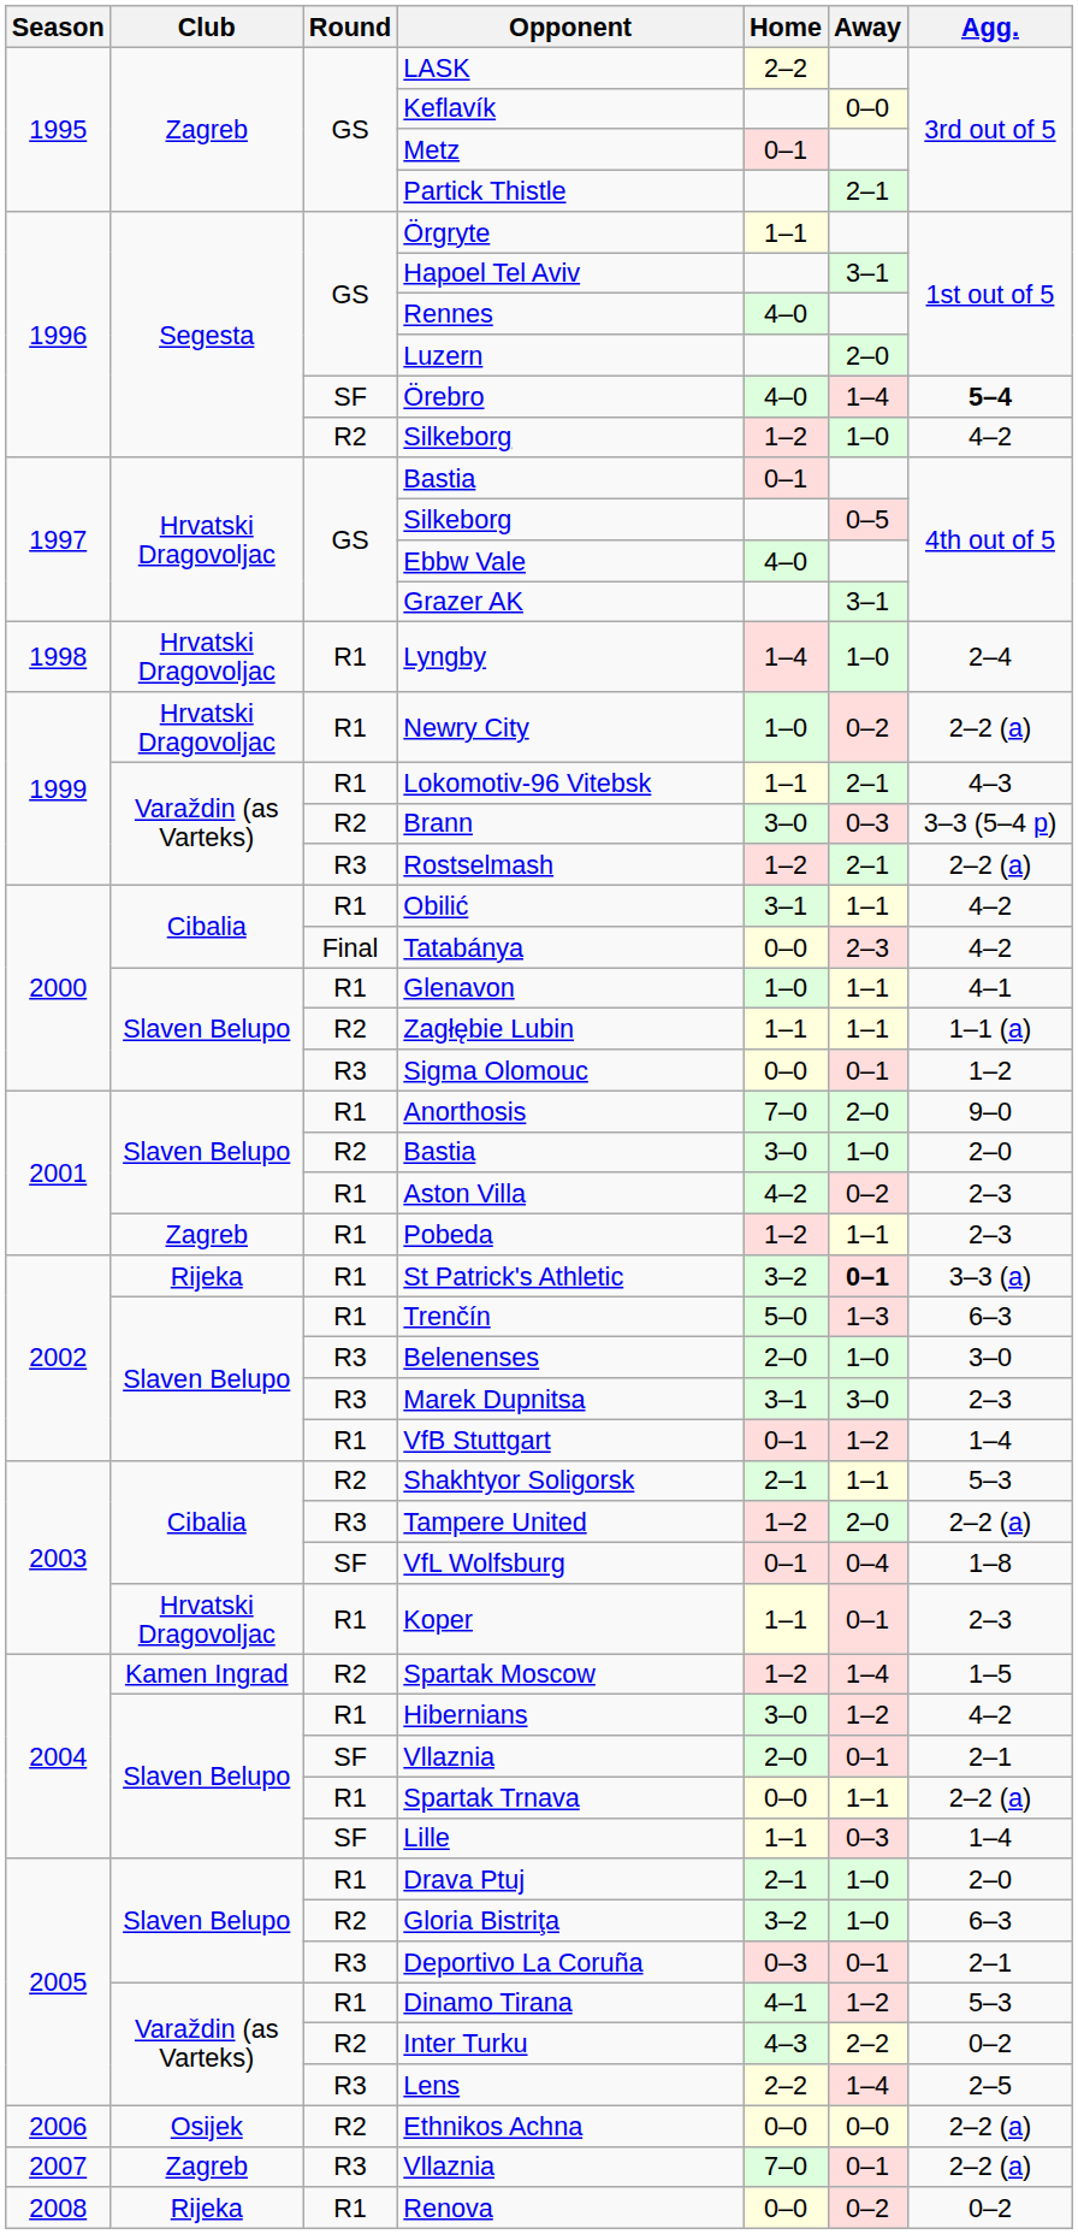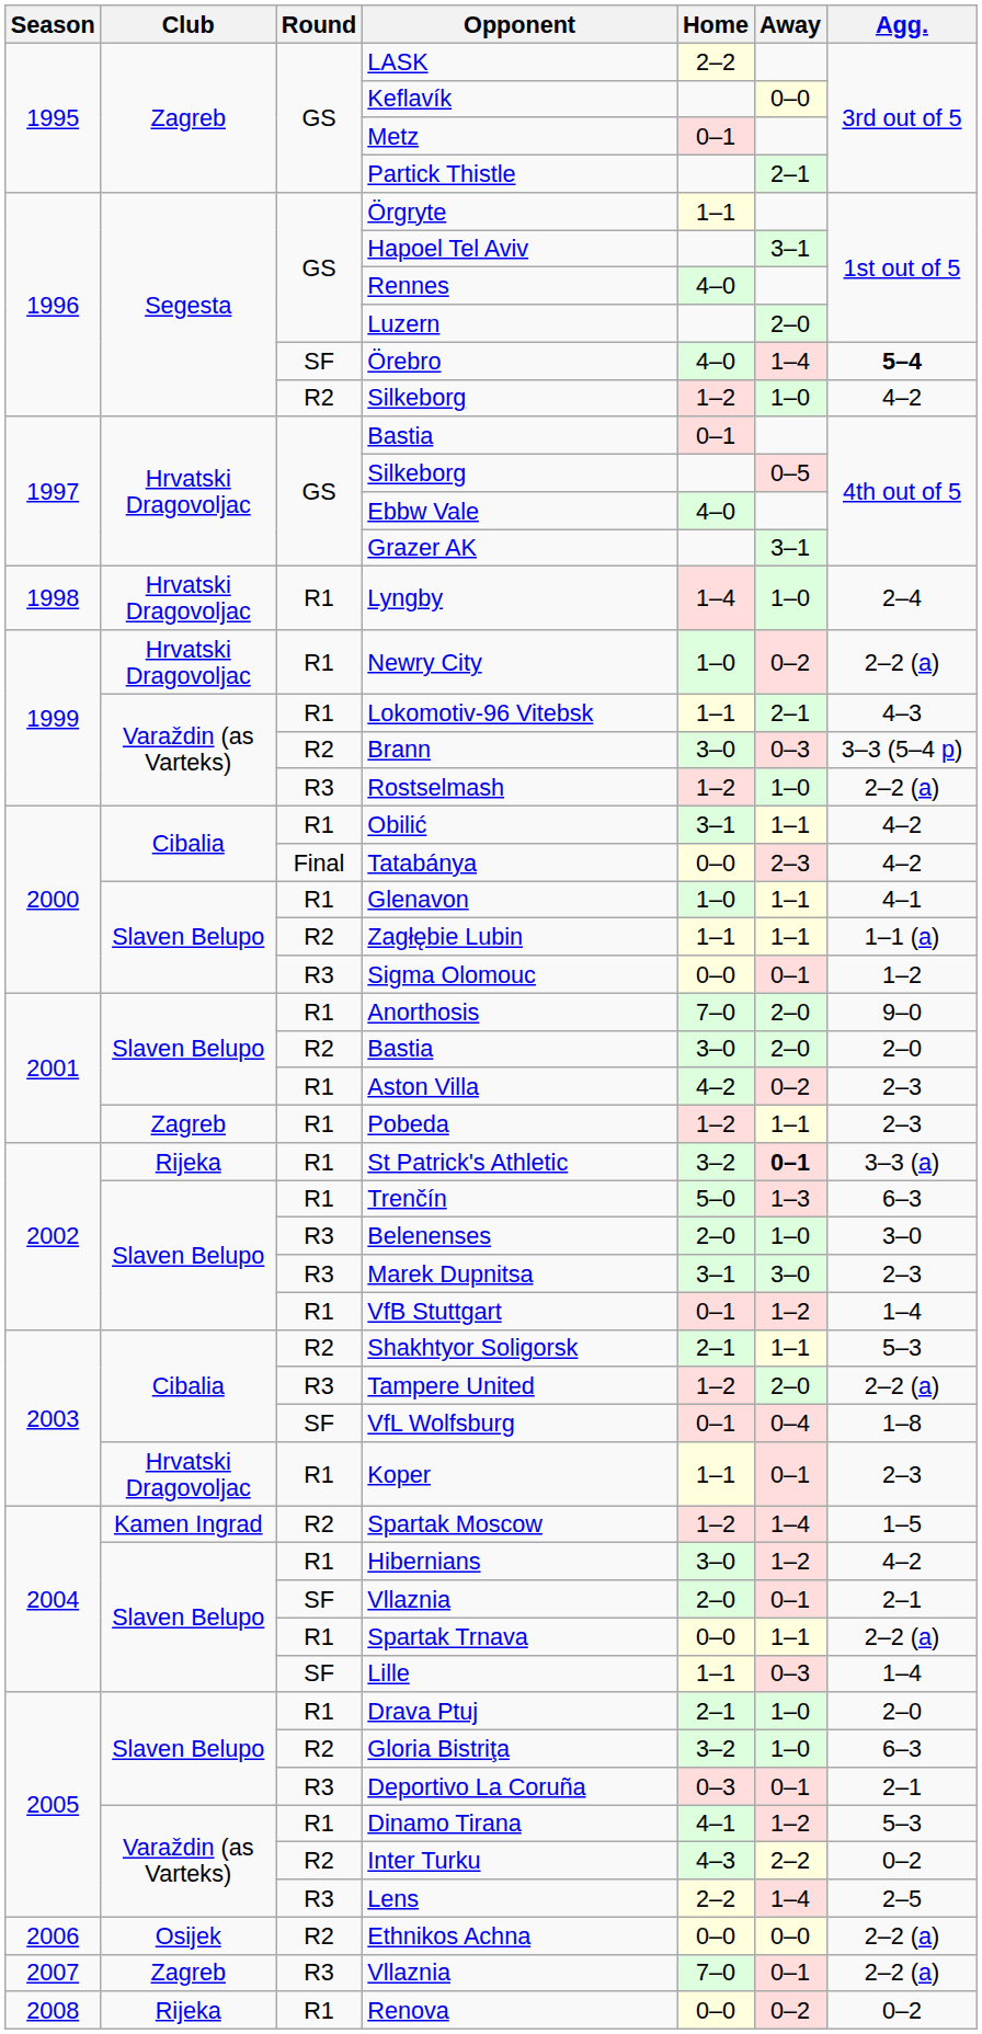Rostselmash | Away: 2–1 -> 1–0
2001 / Bastia | Away: 1–0 -> 2–0
